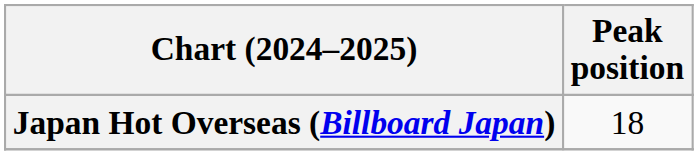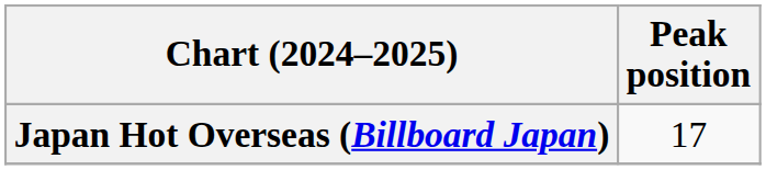Japan Hot Overseas (Billboard Japan) | Peak position: 18 -> 17
